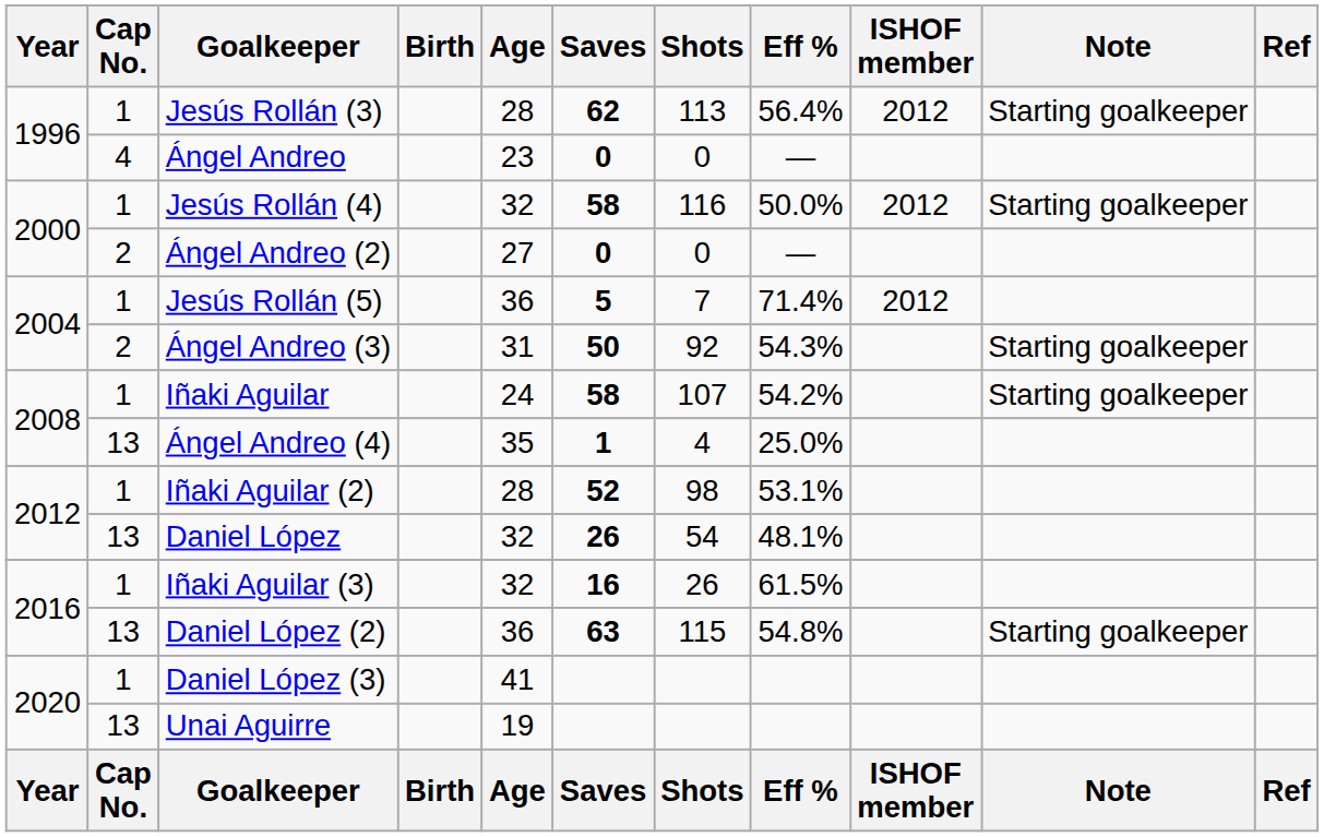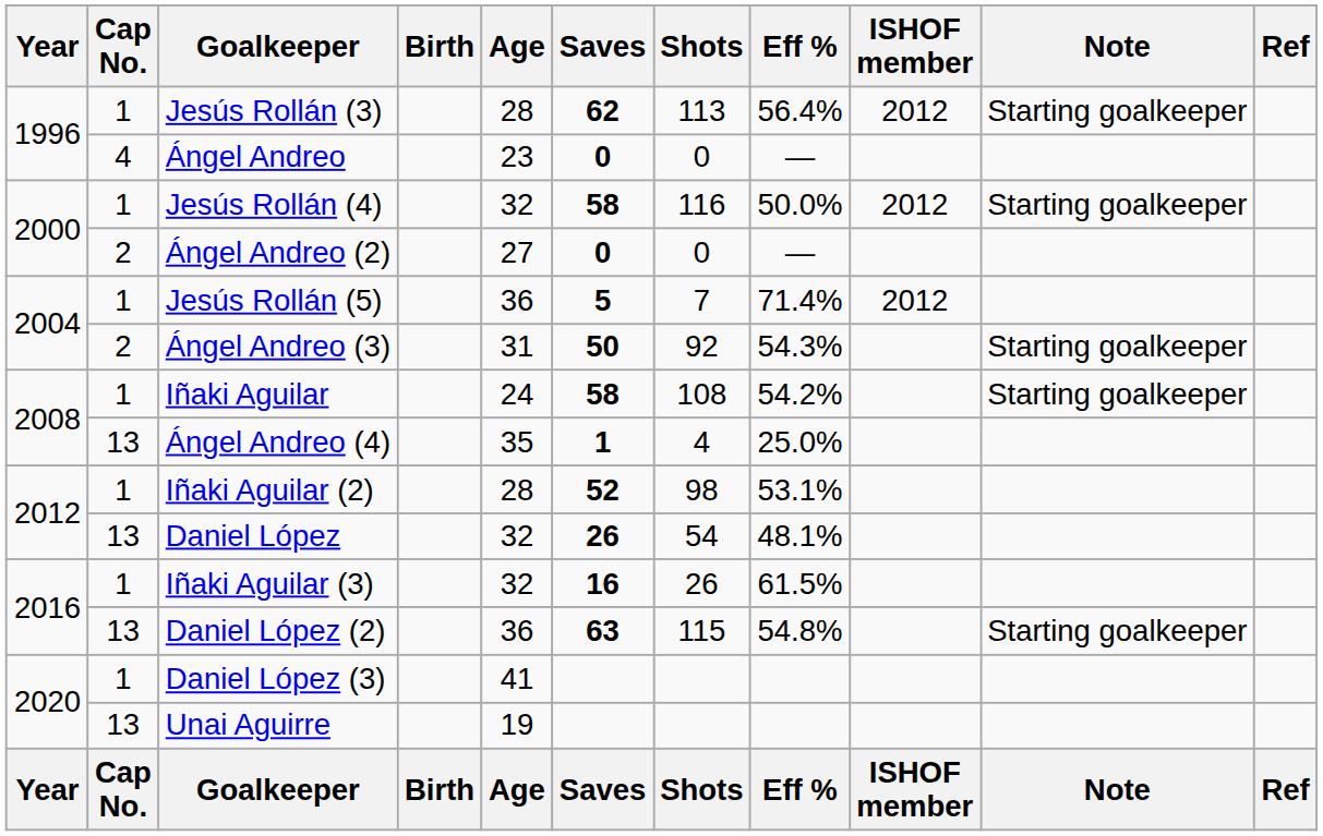Iñaki Aguilar | Shots: 107 -> 108
